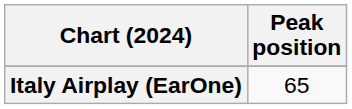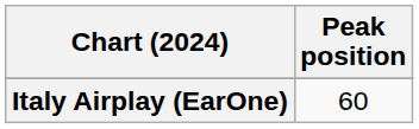Italy Airplay (EarOne) | Peak position: 65 -> 60
